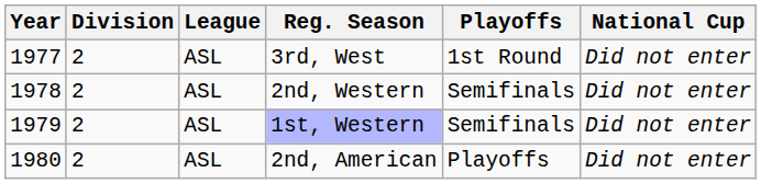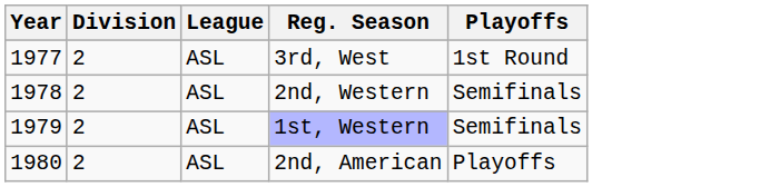- column: National Cup | Did not enter | Did not enter | Did not enter | Did not enter
